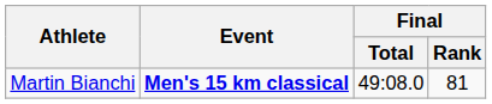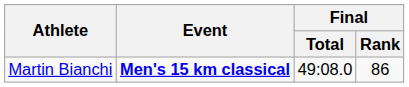Martin Bianchi | Final / Rank: 81 -> 86
